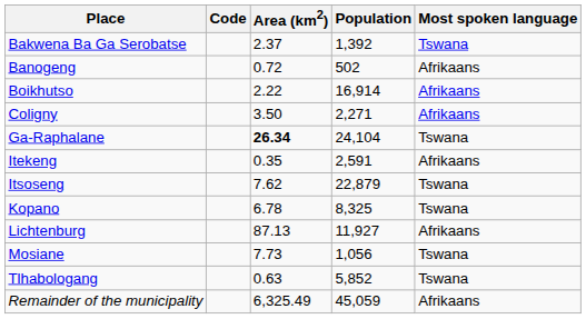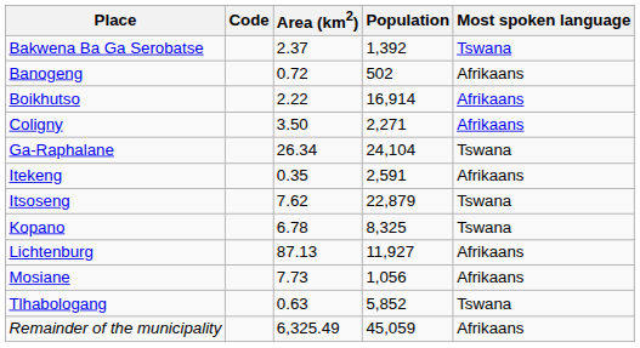Ga-Raphalane | Area (km2): bold -> normal
Mosiane | Most spoken language: Tswana -> Afrikaans
